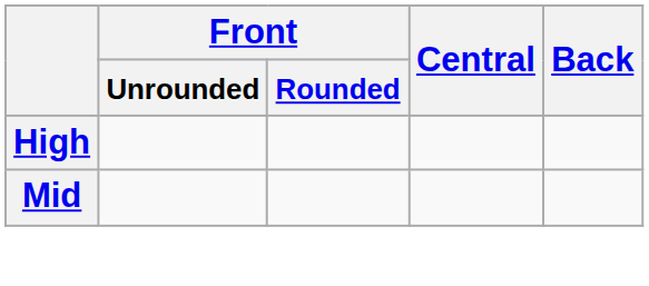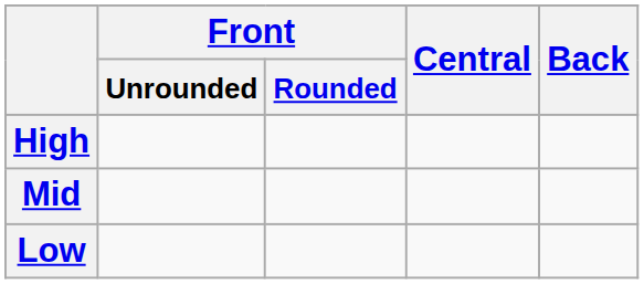+ row: Low
